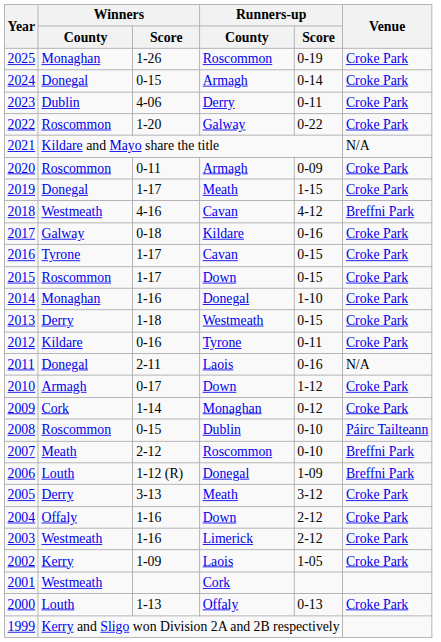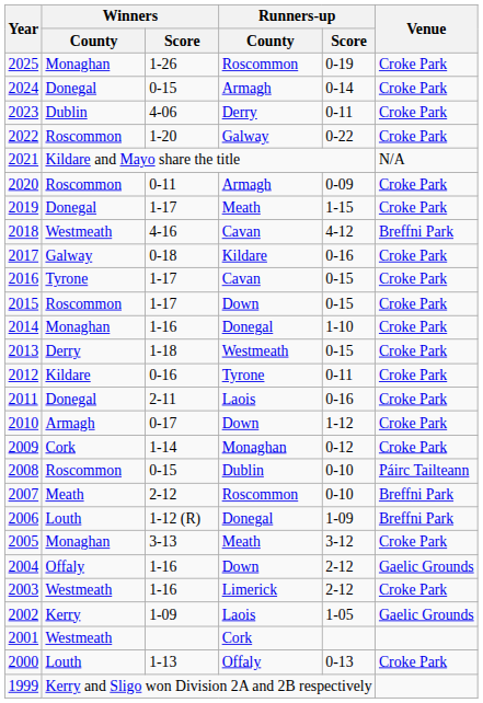2011 | Venue: N/A -> Croke Park
2005 | Winners / County: Derry -> Monaghan
2004 | Venue: Croke Park -> Gaelic Grounds
2002 | Venue: Croke Park -> Gaelic Grounds
